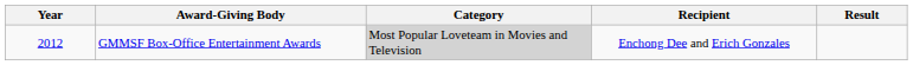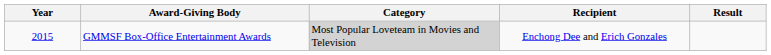GMMSF Box-Office Entertainment Awards | Year: 2012 -> 2015
